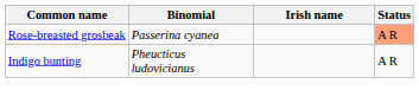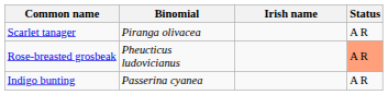+ row: Scarlet tanager | Piranga olivacea | A R
Rose-breasted grosbeak | Binomial: Passerina cyanea -> Pheucticus ludovicianus
Indigo bunting | Binomial: Pheucticus ludovicianus -> Passerina cyanea
